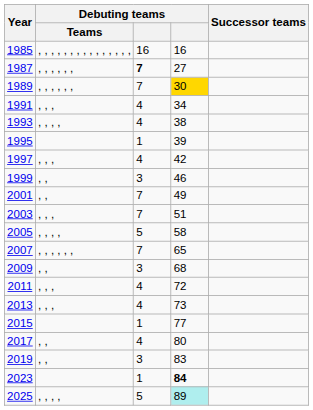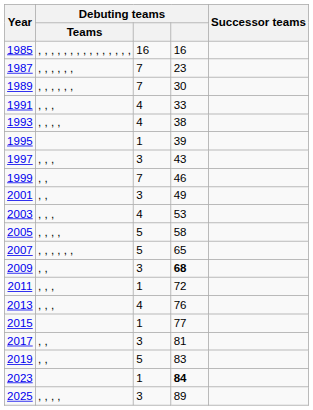1987 | column 3: bold -> normal
1987 | column 4: 27 -> 23
1989 | column 4: gold background -> no background
1991 | column 4: 34 -> 33
1997 | column 3: 4 -> 3
1997 | column 4: 42 -> 43
1999 | column 3: 3 -> 7
2001 | column 3: 7 -> 3
2003 | column 3: 7 -> 4
2003 | column 4: 51 -> 53
2007 | column 3: 7 -> 5
2009 | column 4: normal -> bold
2011 | column 3: 4 -> 1
2013 | column 4: 73 -> 76
2017 | column 3: 4 -> 3
2017 | column 4: 80 -> 81
2019 | column 3: 3 -> 5
2025 | column 3: 5 -> 3
2025 | column 4: paleturquoise background -> no background
